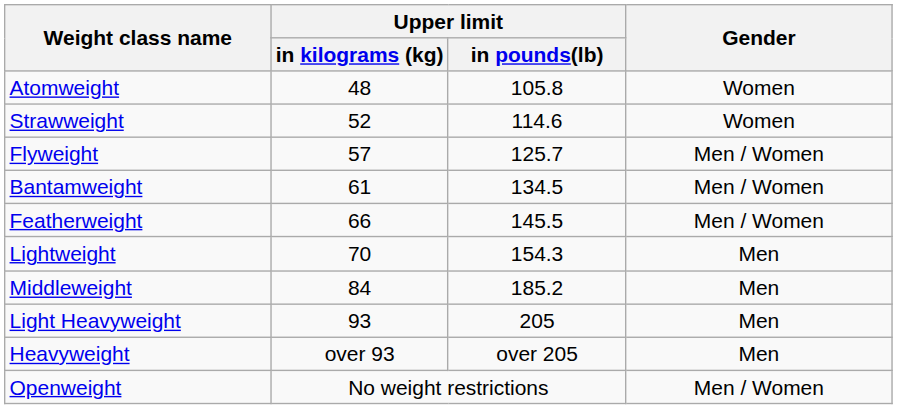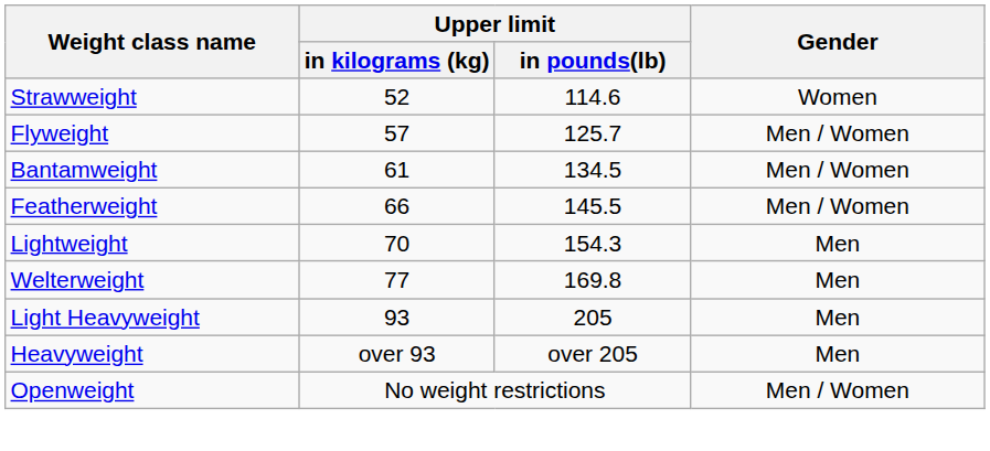- row: Atomweight | 48 | 105.8 | Women
+ row: Welterweight | 77 | 169.8 | Men
- row: Middleweight | 84 | 185.2 | Men
